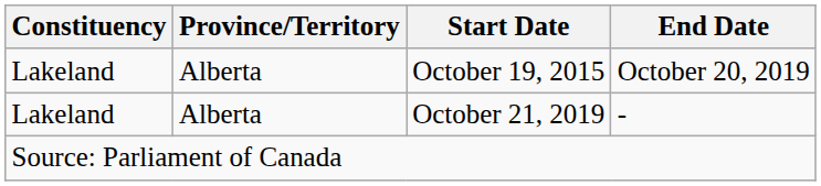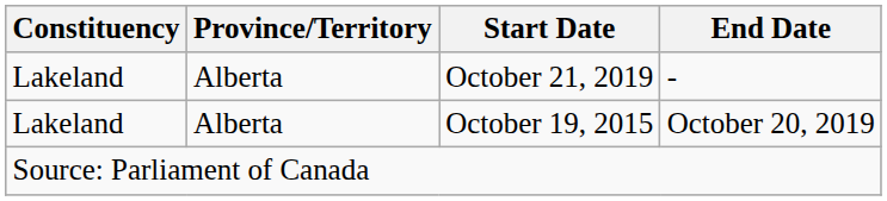rows swapped: October 21, 2019 <-> October 19, 2015
